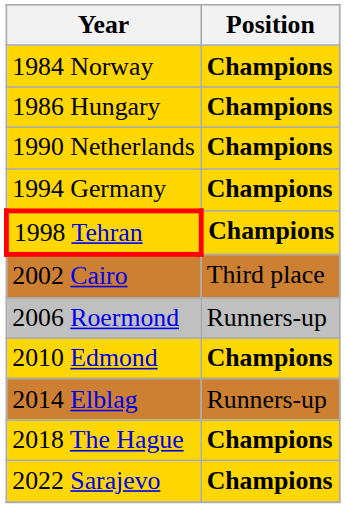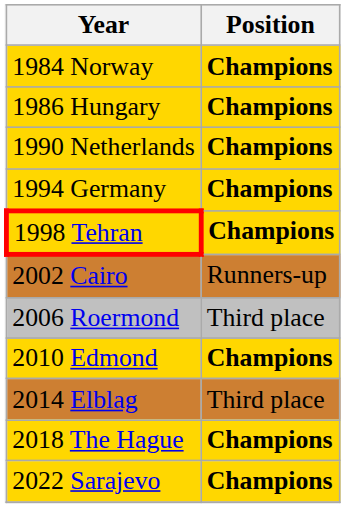2002 Cairo | Position: Third place -> Runners-up
2006 Roermond | Position: Runners-up -> Third place
2014 Elblag | Position: Runners-up -> Third place
